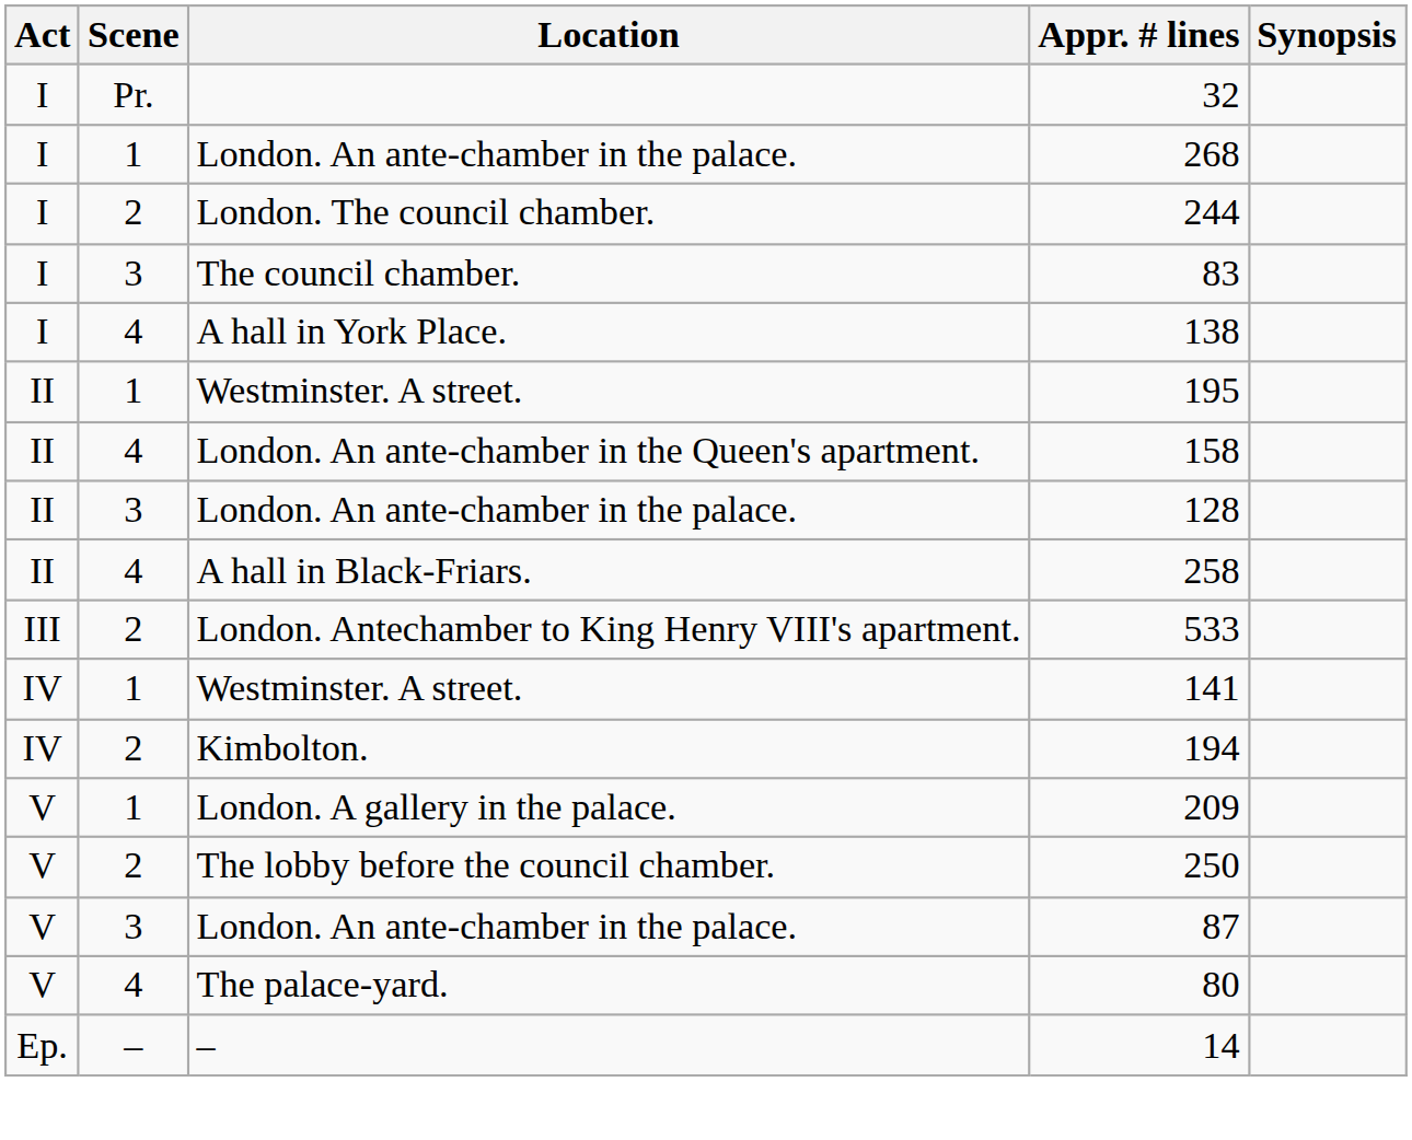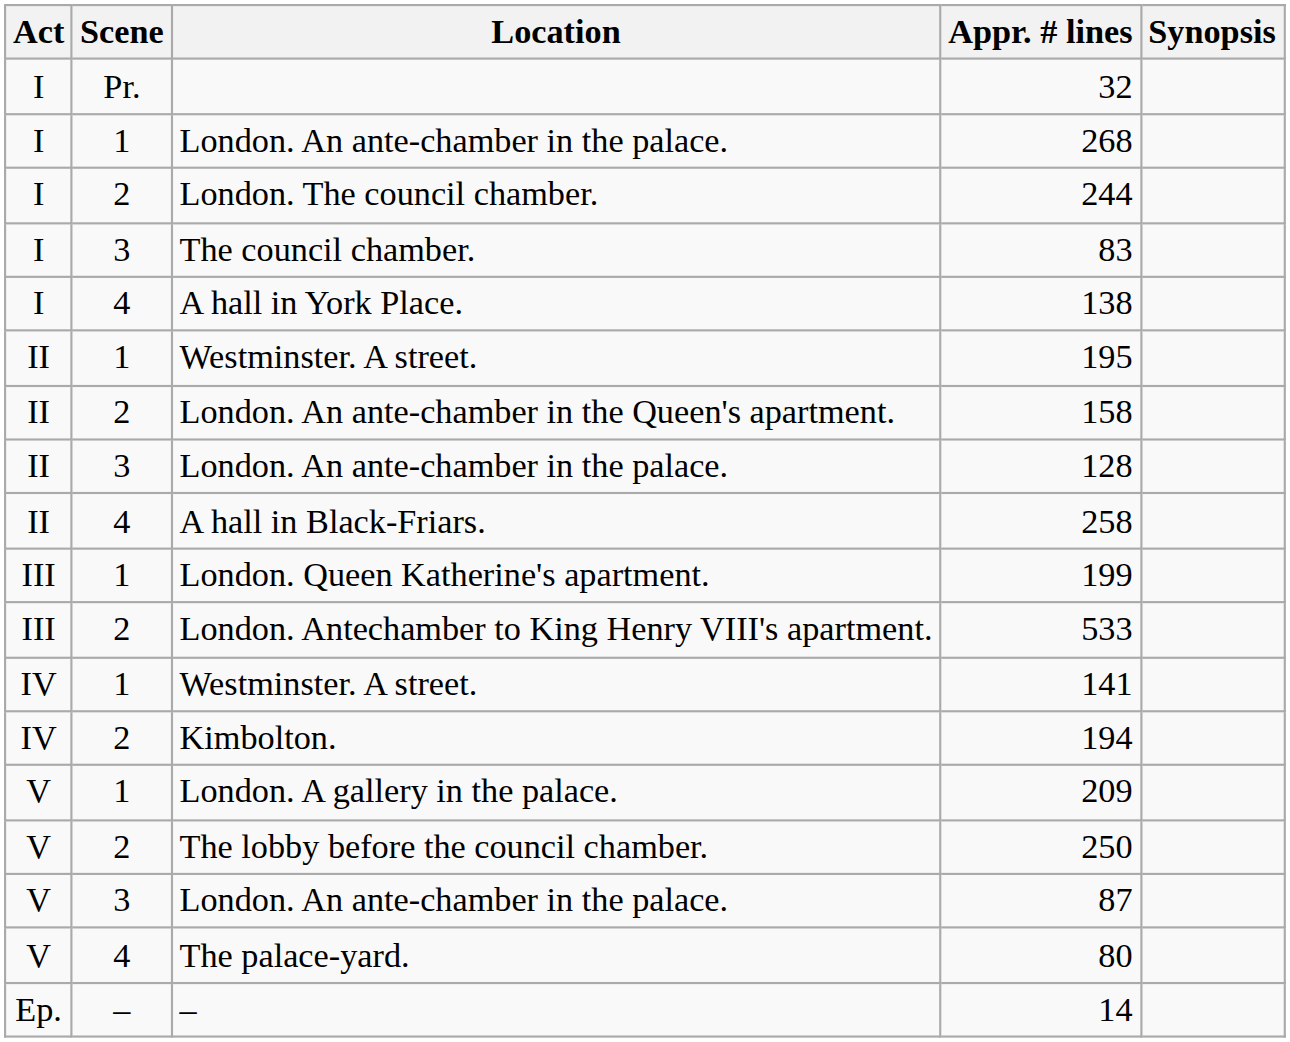158 | Scene: 4 -> 2
+ row: III | 1 | London. Queen Katherine's apartment. | 199
